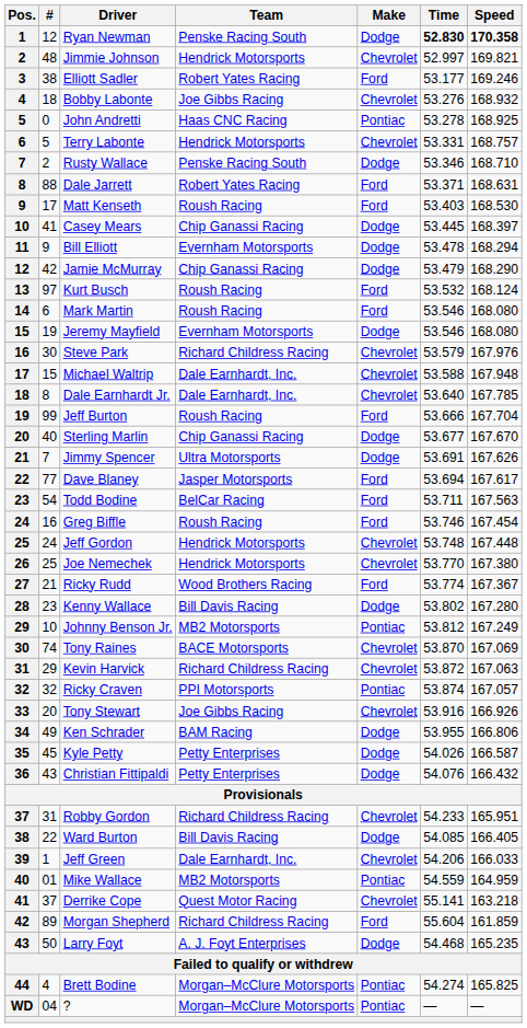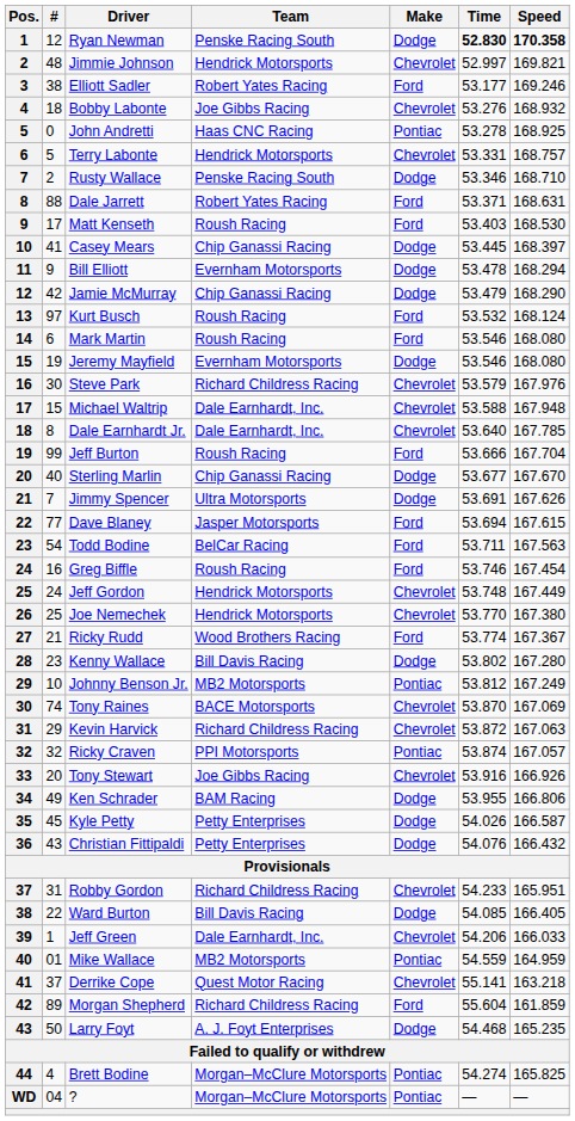Dave Blaney | Speed: 167.617 -> 167.615
Jeff Gordon | Speed: 167.448 -> 167.449
